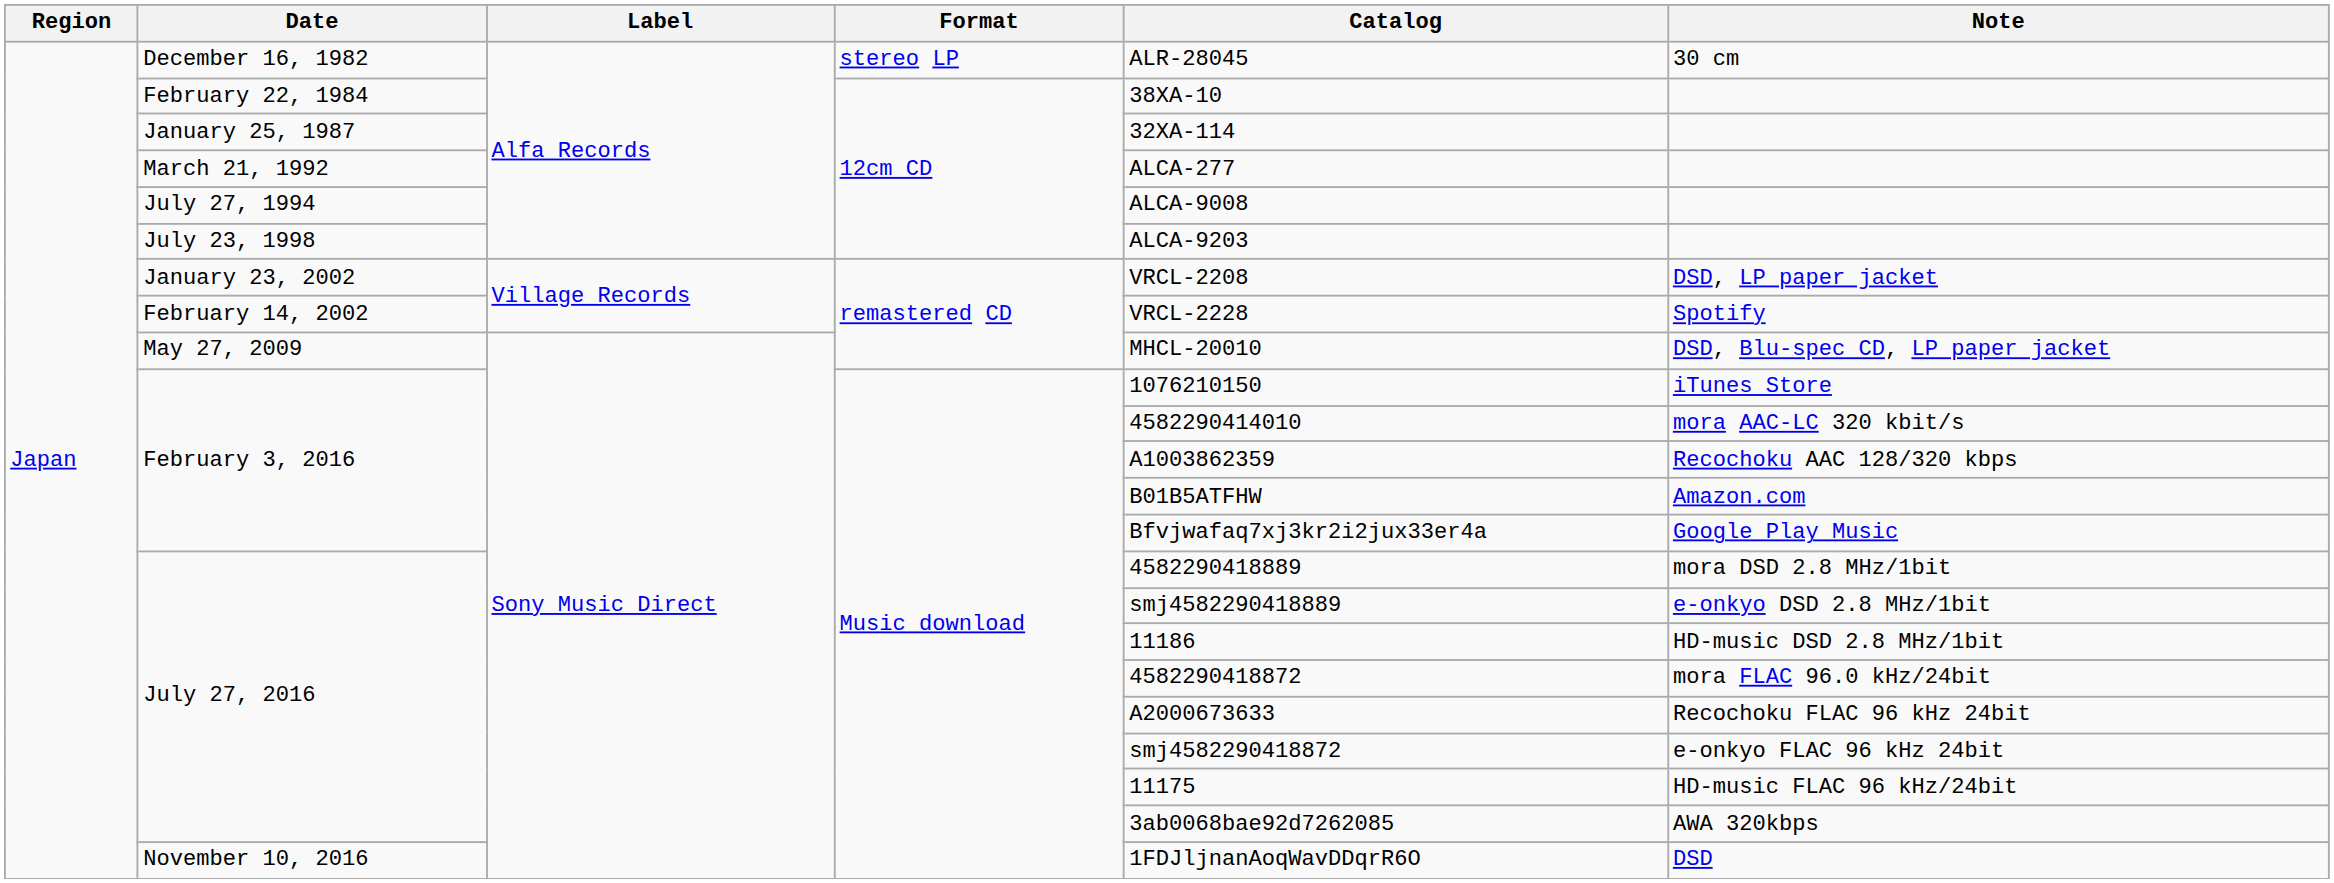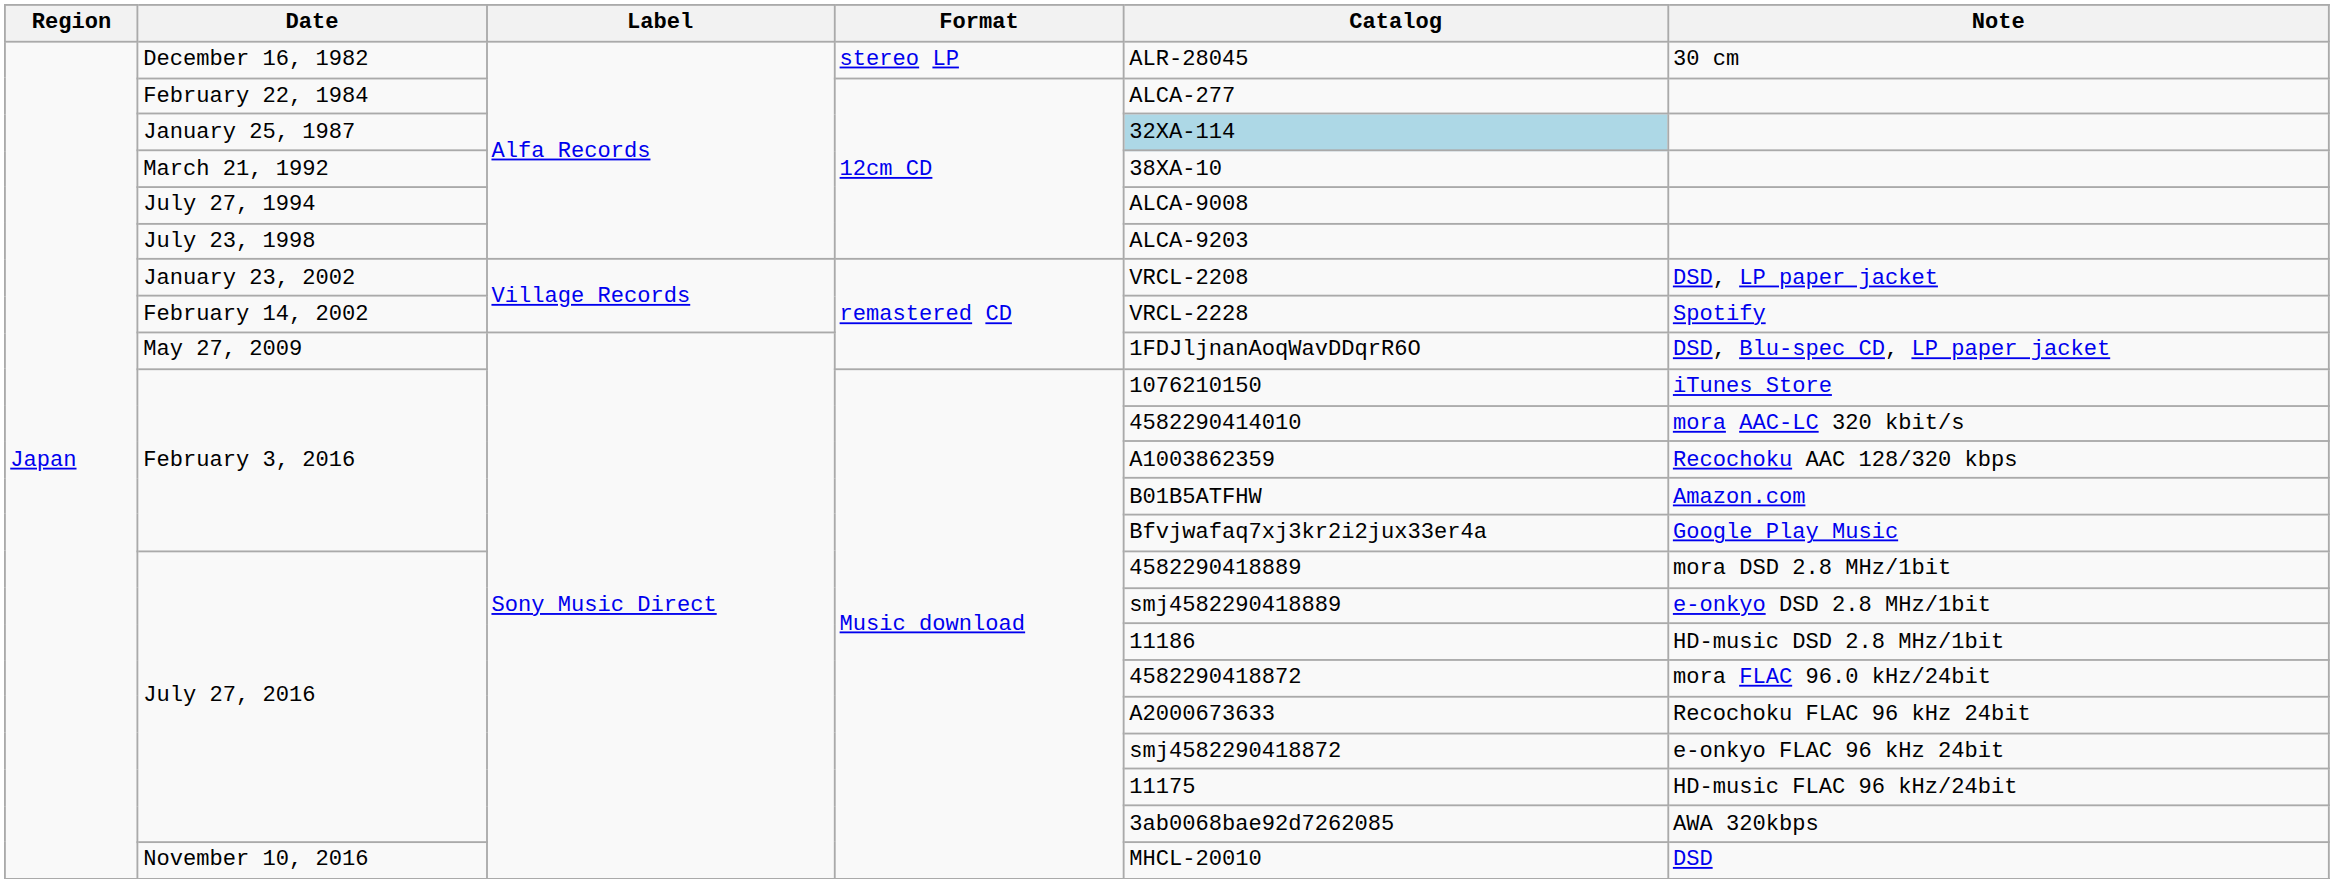February 22, 1984 | Catalog: 38XA-10 -> ALCA-277
January 25, 1987 | Catalog: no background -> lightblue background
March 21, 1992 | Catalog: ALCA-277 -> 38XA-10
May 27, 2009 | Catalog: MHCL-20010 -> 1FDJljnanAoqWavDDqrR6O
November 10, 2016 | Catalog: 1FDJljnanAoqWavDDqrR6O -> MHCL-20010
